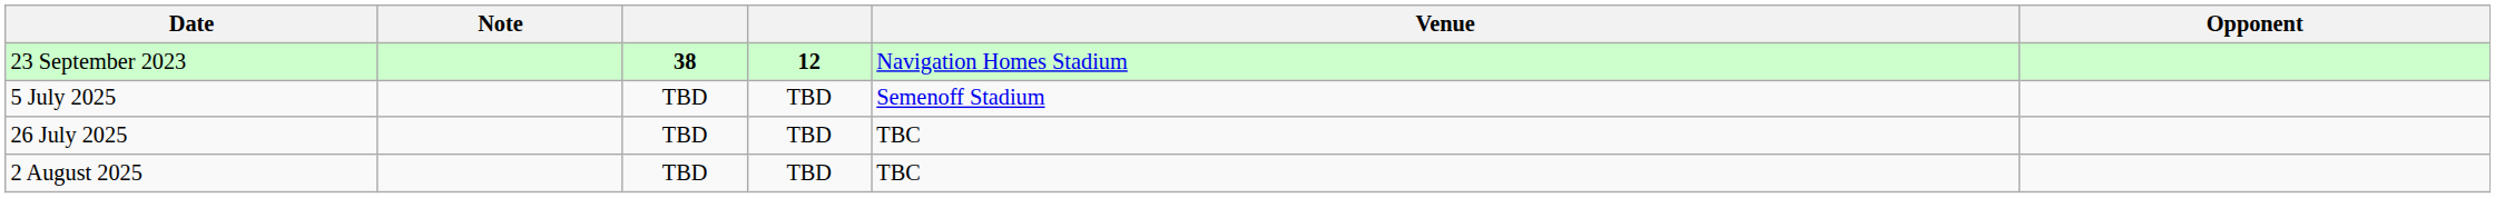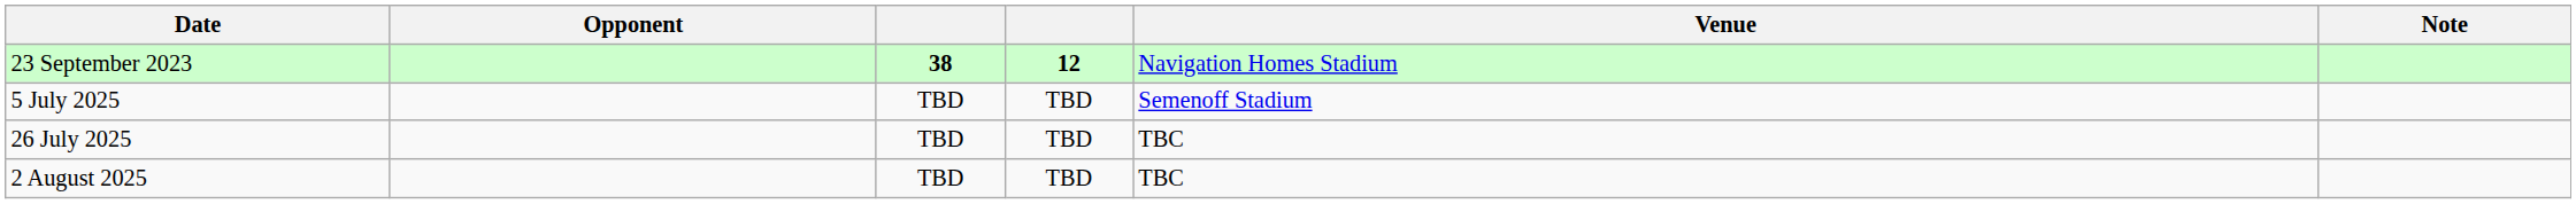columns swapped: Opponent <-> Note
